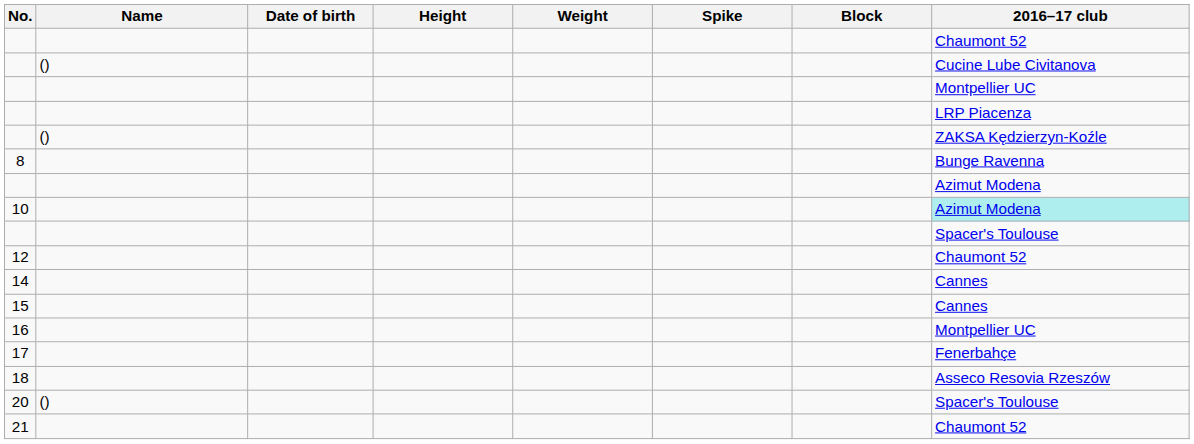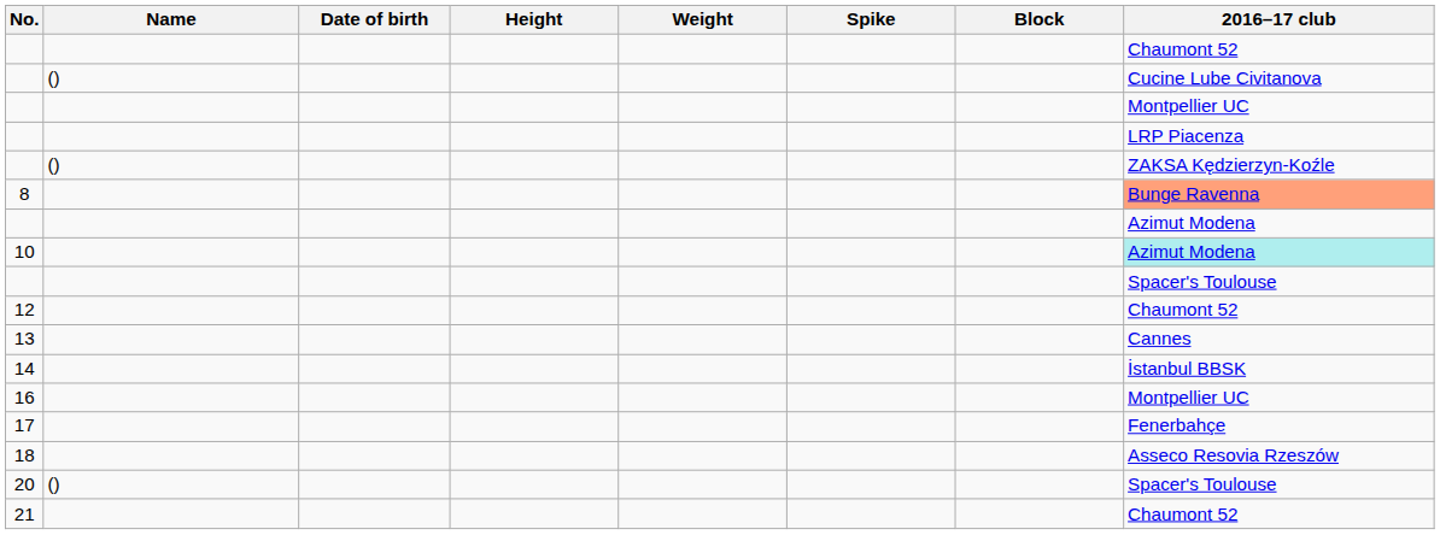8 | 2016–17 club: no background -> lightsalmon background
+ row: 13 | Cannes
14 | 2016–17 club: Cannes -> İstanbul BBSK
- row: 15 | Cannes
